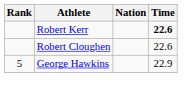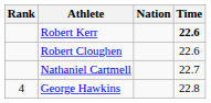+ row: Nathaniel Cartmell | 22.7
George Hawkins | Rank: 5 -> 4
George Hawkins | Time: 22.9 -> 22.8
